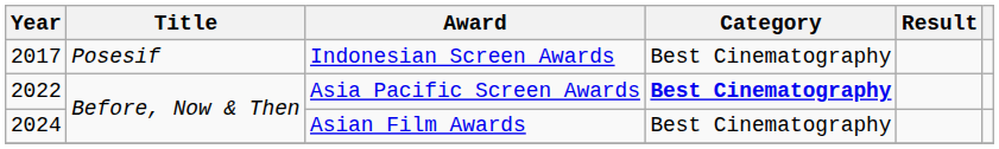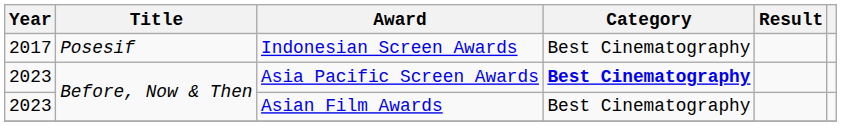Asia Pacific Screen Awards | Year: 2022 -> 2023
Asian Film Awards | Year: 2024 -> 2023
